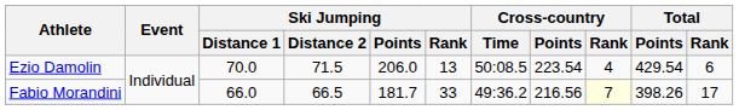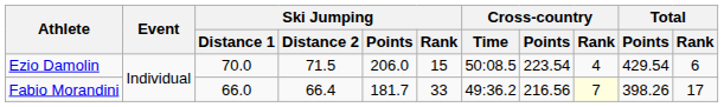Ezio Damolin | Ski Jumping / Rank: 13 -> 15
Fabio Morandini | Ski Jumping / Distance 2: 66.5 -> 66.4
